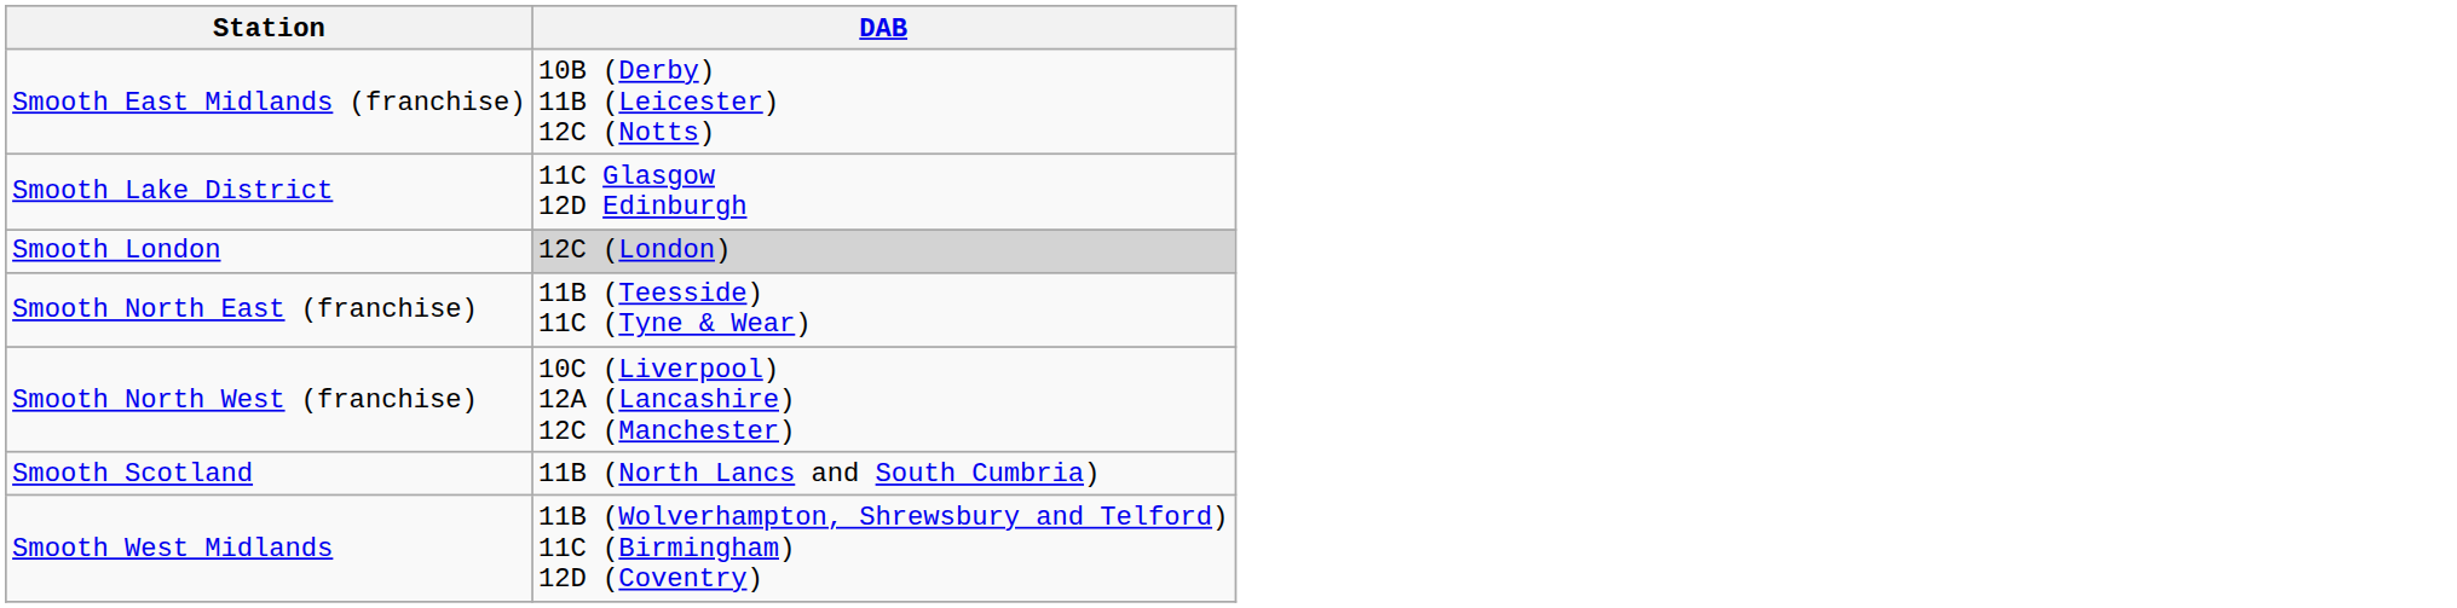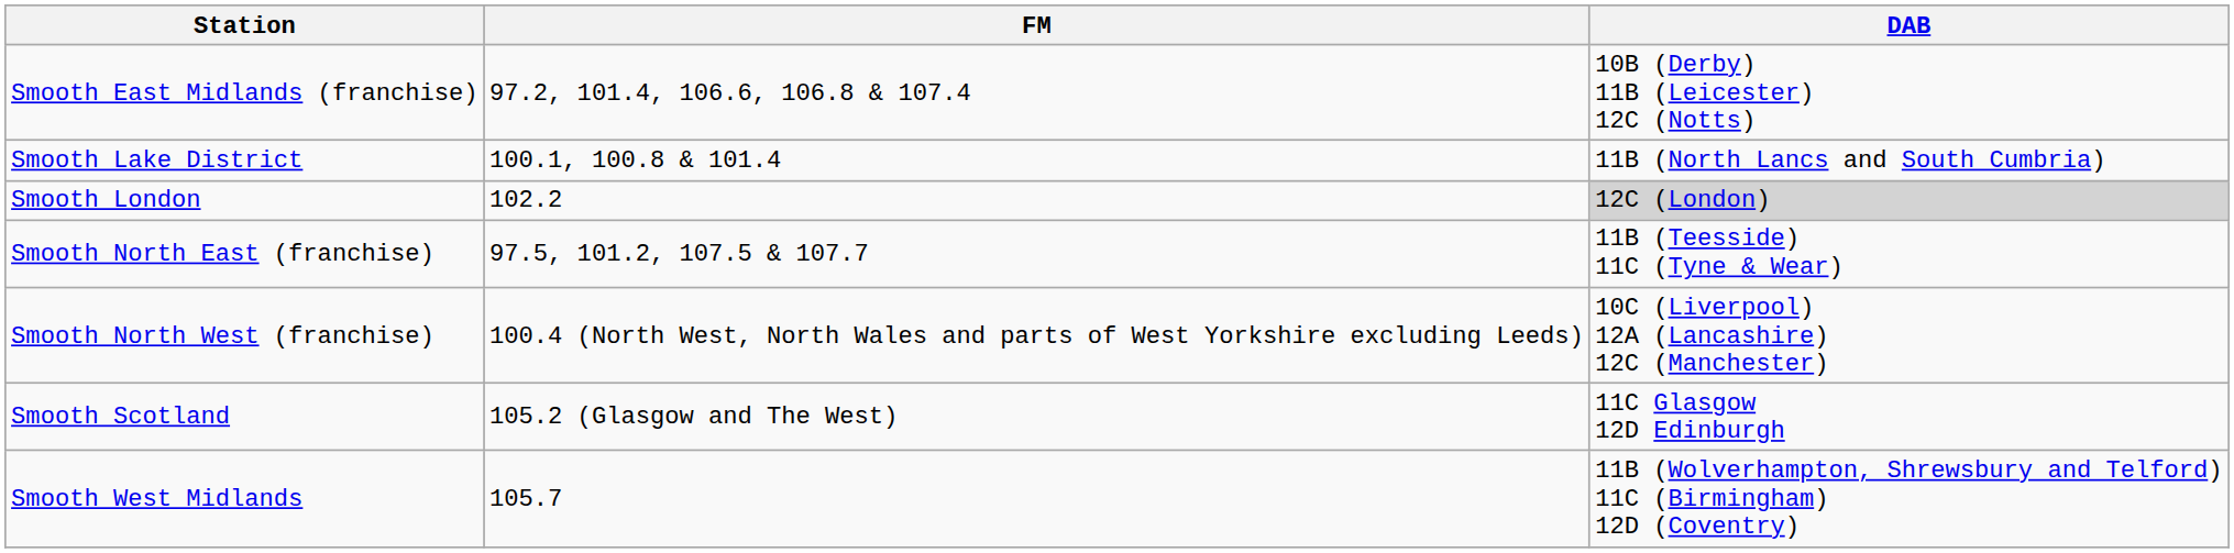+ column: FM | 97.2, 101.4, 106.6, 106.8 & 107.4 | 100.1, 100.8 & 101.4 | 102.2 | 97.5, 101.2, 107.5 & 107.7 | 100.4 (North West, North Wales and parts of West Yorkshire excluding Leeds) | 105.2 (Glasgow and The West) | 105.7
Smooth Lake District | DAB: 11C Glasgow 12D Edinburgh -> 11B (North Lancs and South Cumbria)
Smooth Scotland | DAB: 11B (North Lancs and South Cumbria) -> 11C Glasgow 12D Edinburgh
